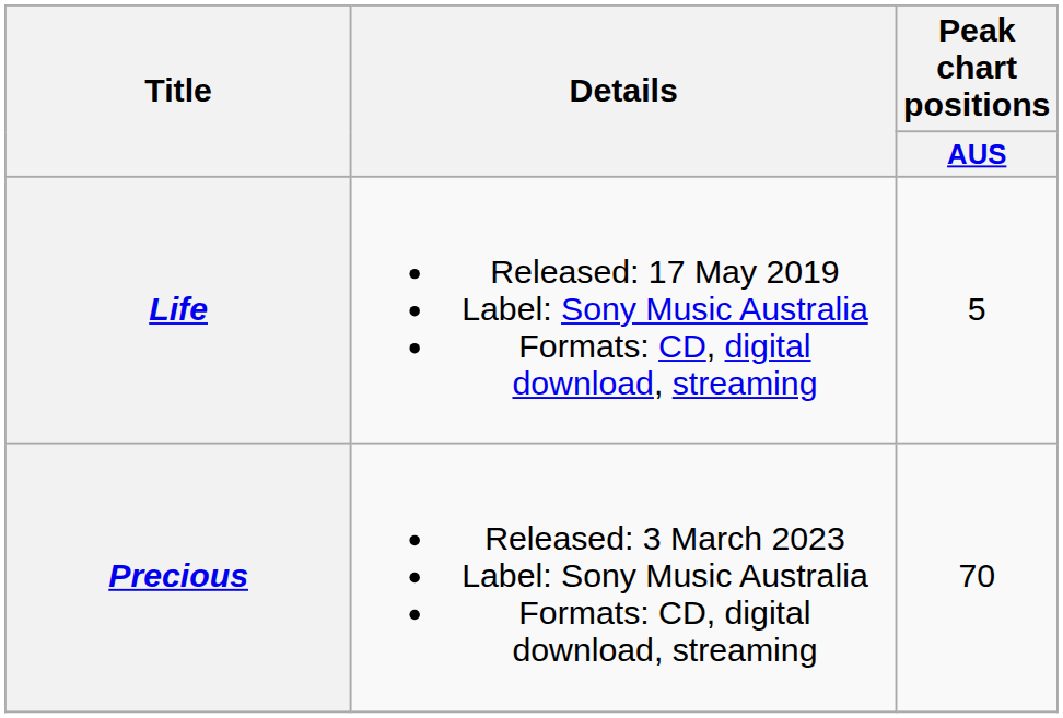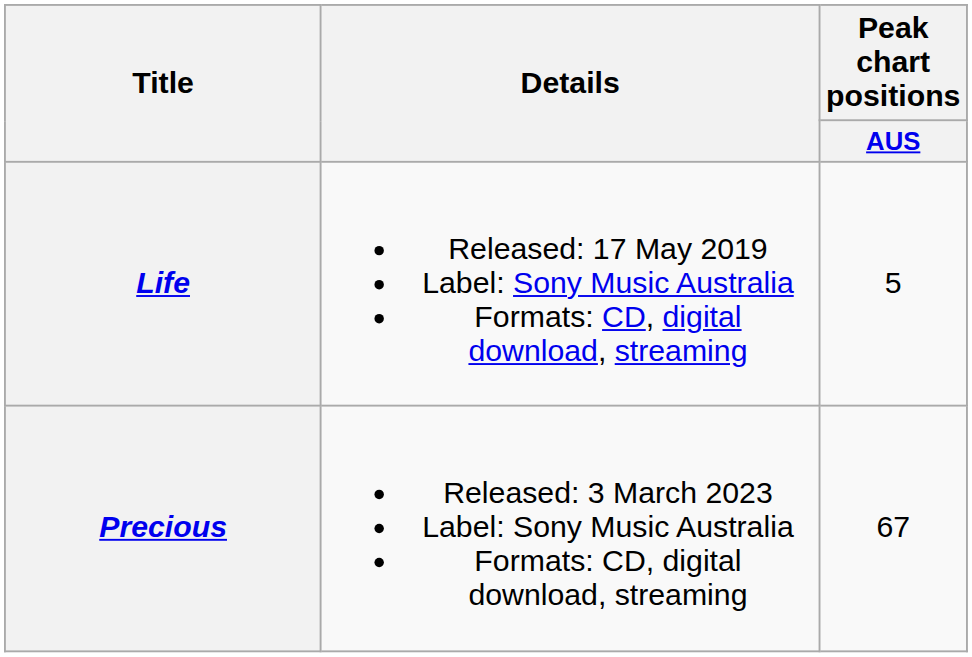Precious | Peak chart positions / AUS: 70 -> 67
